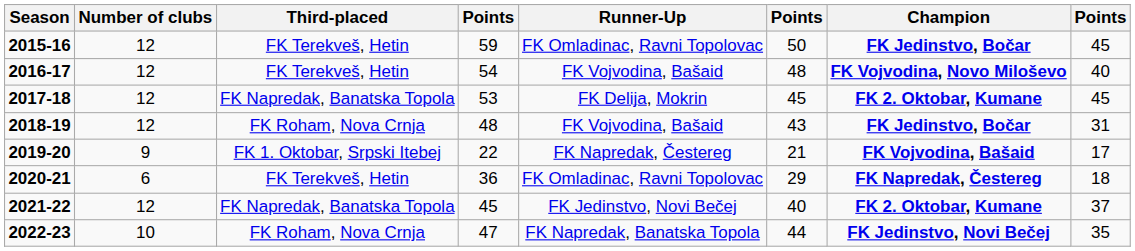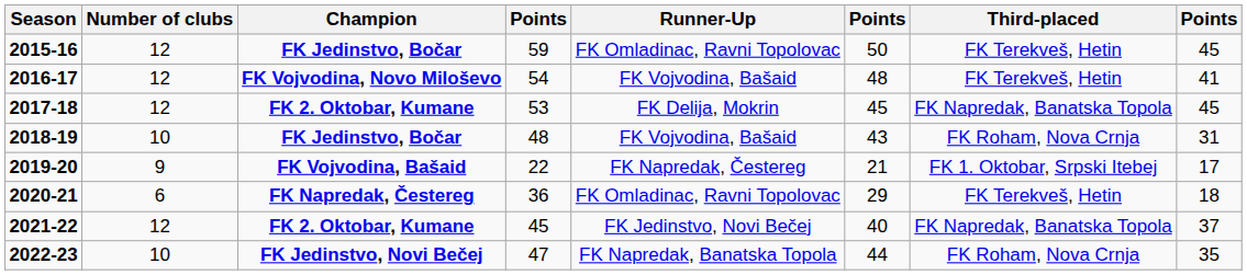columns swapped: Champion <-> Third-placed
2016-17 | column 8: 40 -> 41
2018-19 | Number of clubs: 12 -> 10
